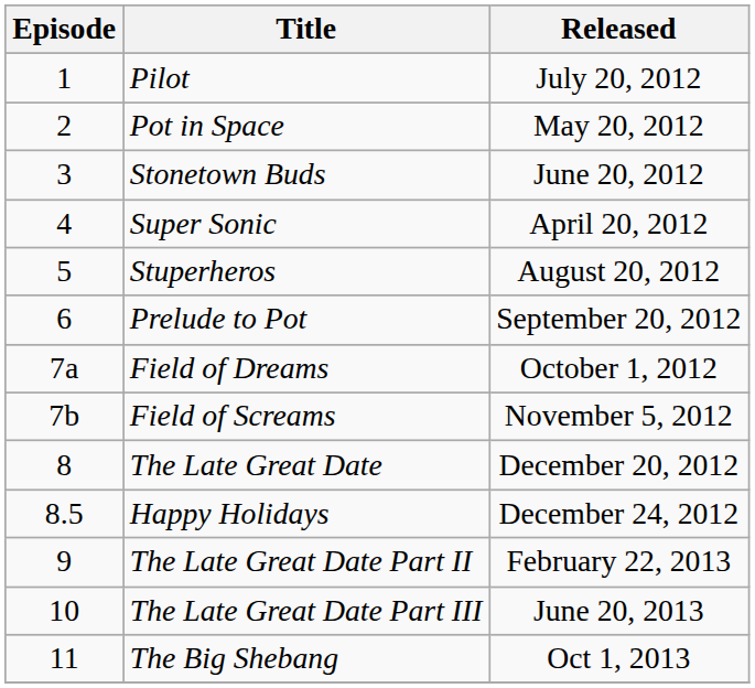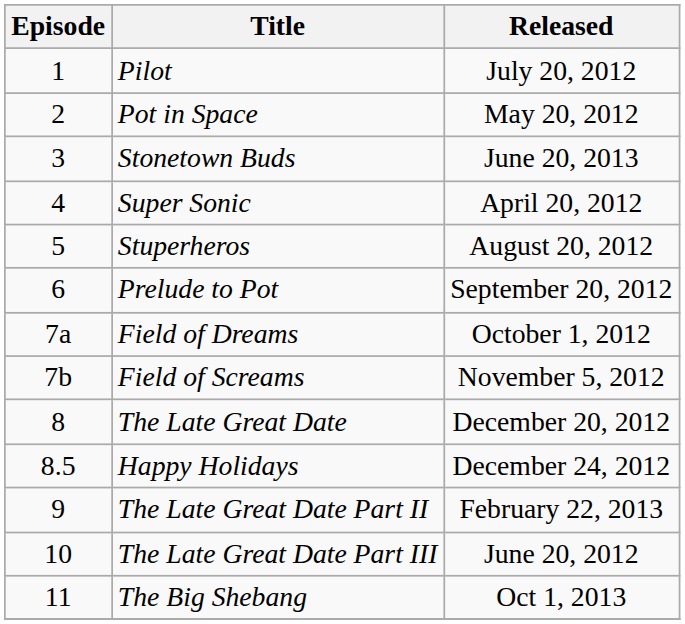Stonetown Buds | Released: June 20, 2012 -> June 20, 2013
The Late Great Date Part III | Released: June 20, 2013 -> June 20, 2012
